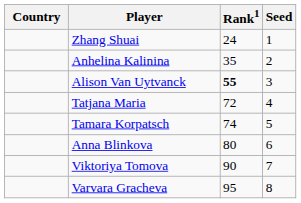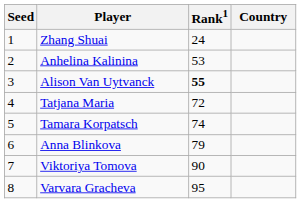columns swapped: Country <-> Seed
Anhelina Kalinina | Rank1: 35 -> 53
Anna Blinkova | Rank1: 80 -> 79
